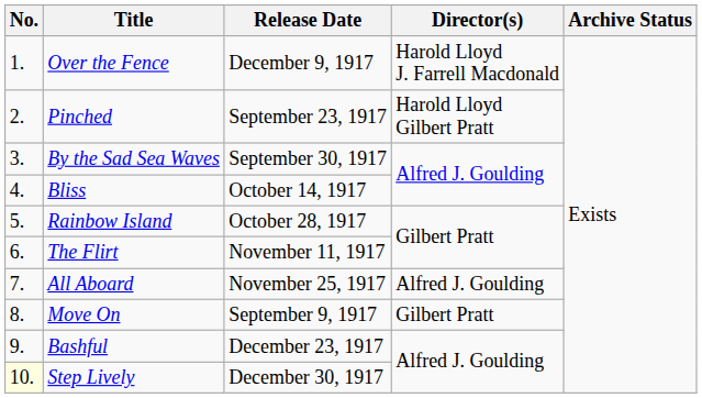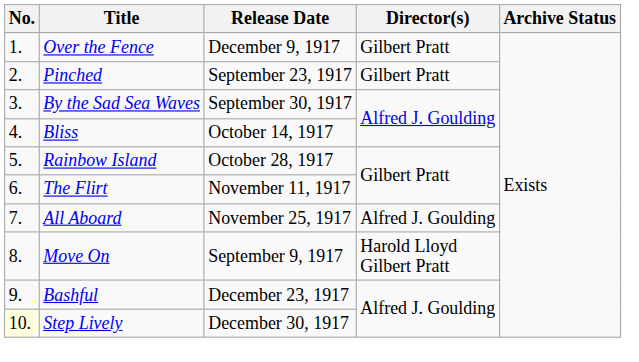Over the Fence | Director(s): Harold Lloyd J. Farrell Macdonald -> Gilbert Pratt
Pinched | Director(s): Harold Lloyd Gilbert Pratt -> Gilbert Pratt
Move On | Director(s): Gilbert Pratt -> Harold Lloyd Gilbert Pratt
